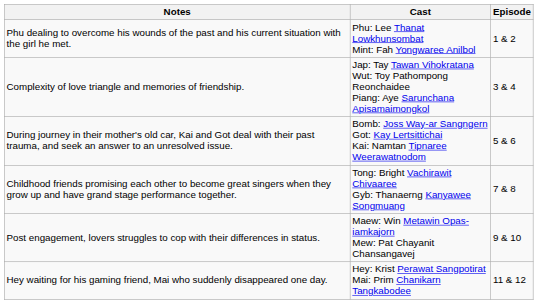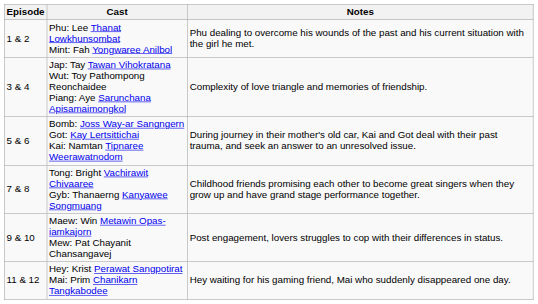columns swapped: Episode <-> Notes
